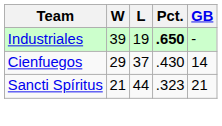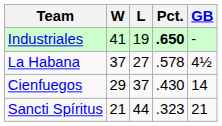Industriales | W: 39 -> 41
+ row: La Habana | 37 | 27 | .578 | 4½
